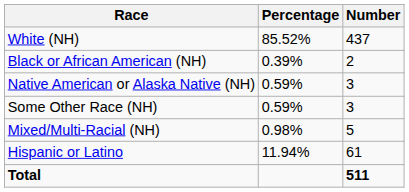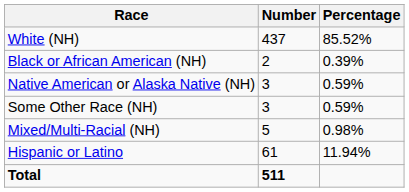columns swapped: Number <-> Percentage
